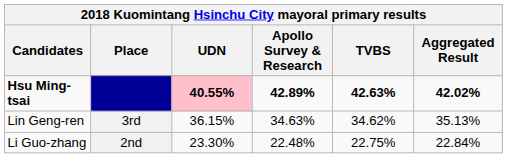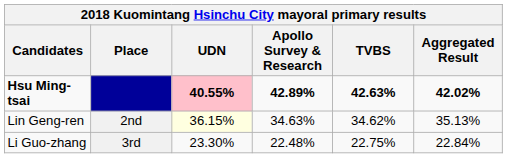Lin Geng-ren | Place: 3rd -> 2nd
Lin Geng-ren | UDN: no background -> lightyellow background
Li Guo-zhang | Place: 2nd -> 3rd
